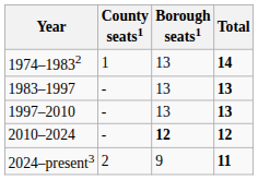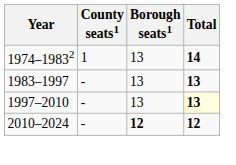1997–2010 | Total: no background -> lightyellow background
- row: 2024–present3 | 2 | 9 | 11
